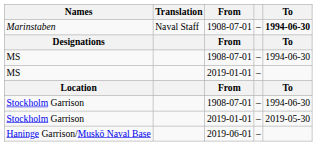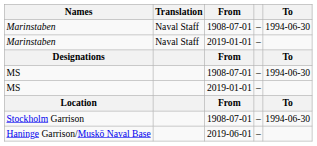Marinstaben / 1908-07-01 | To: bold -> normal
+ row: Marinstaben | Naval Staff | 2019-01-01 | –
- row: Stockholm Garrison | 2019-01-01 | – | 2019-05-30
